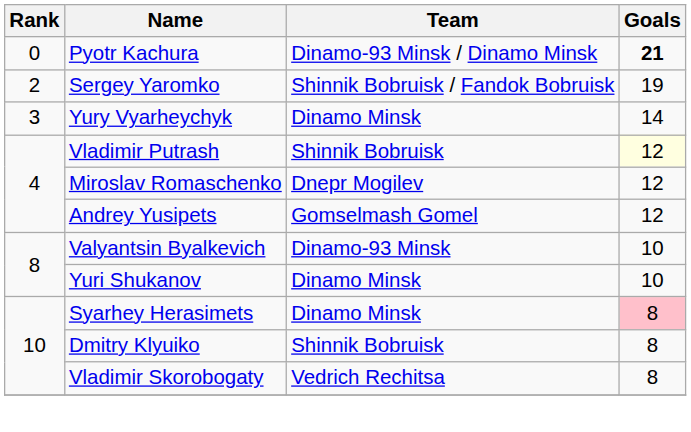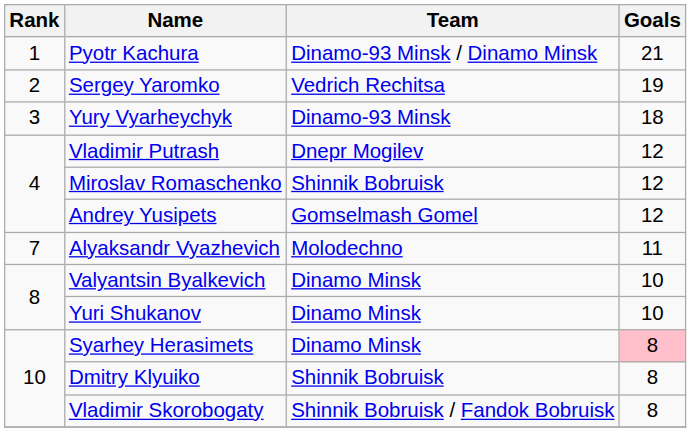Pyotr Kachura | Rank: 0 -> 1
Pyotr Kachura | Goals: bold -> normal
Sergey Yaromko | Team: Shinnik Bobruisk / Fandok Bobruisk -> Vedrich Rechitsa
Yury Vyarheychyk | Team: Dinamo Minsk -> Dinamo-93 Minsk
Yury Vyarheychyk | Goals: 14 -> 18
Vladimir Putrash | Team: Shinnik Bobruisk -> Dnepr Mogilev
Vladimir Putrash | Goals: lightyellow background -> no background
Miroslav Romaschenko | Team: Dnepr Mogilev -> Shinnik Bobruisk
+ row: 7 | Alyaksandr Vyazhevich | Molodechno | 11
Valyantsin Byalkevich | Team: Dinamo-93 Minsk -> Dinamo Minsk
Vladimir Skorobogaty | Team: Vedrich Rechitsa -> Shinnik Bobruisk / Fandok Bobruisk
